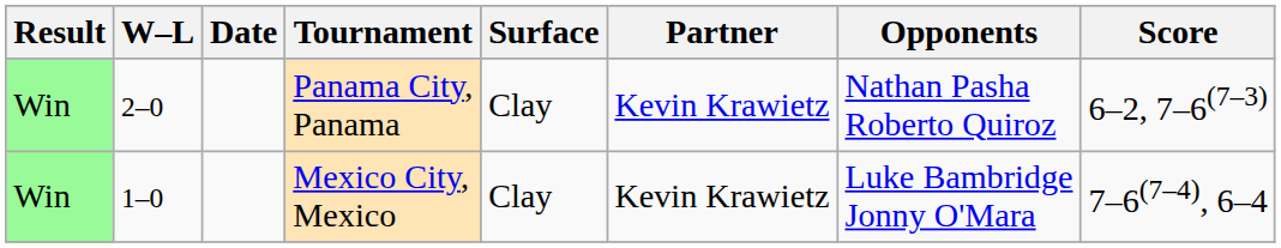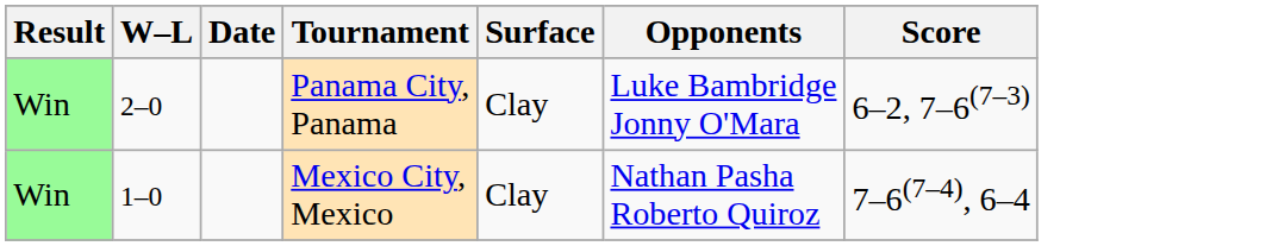- column: Partner | Kevin Krawietz | Kevin Krawietz
Panama City, Panama | Opponents: Nathan Pasha Roberto Quiroz -> Luke Bambridge Jonny O'Mara
Mexico City, Mexico | Opponents: Luke Bambridge Jonny O'Mara -> Nathan Pasha Roberto Quiroz
